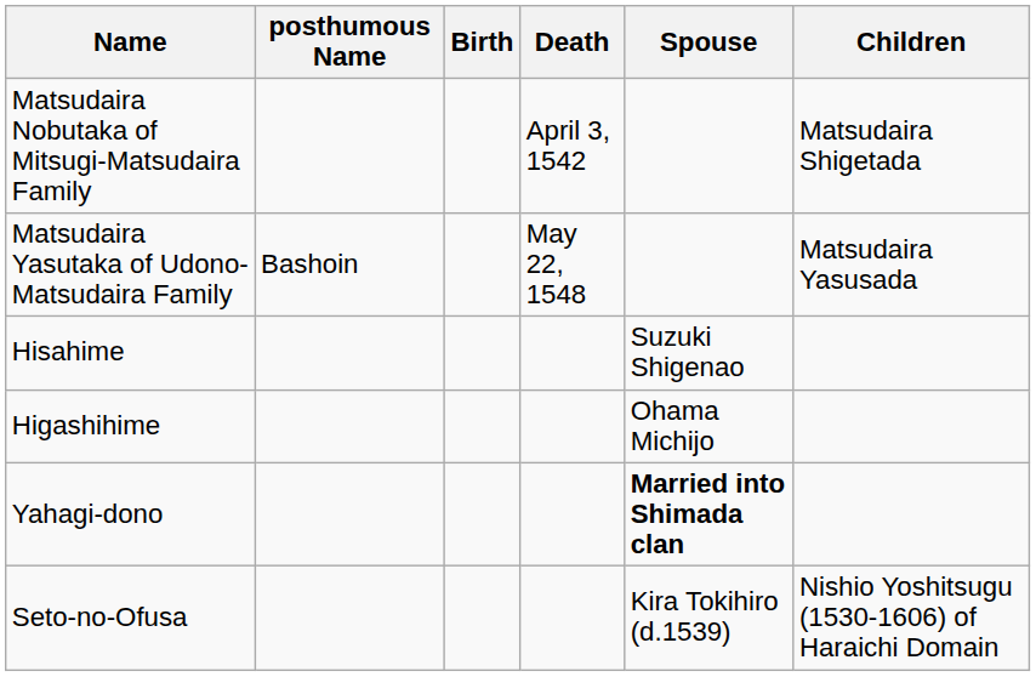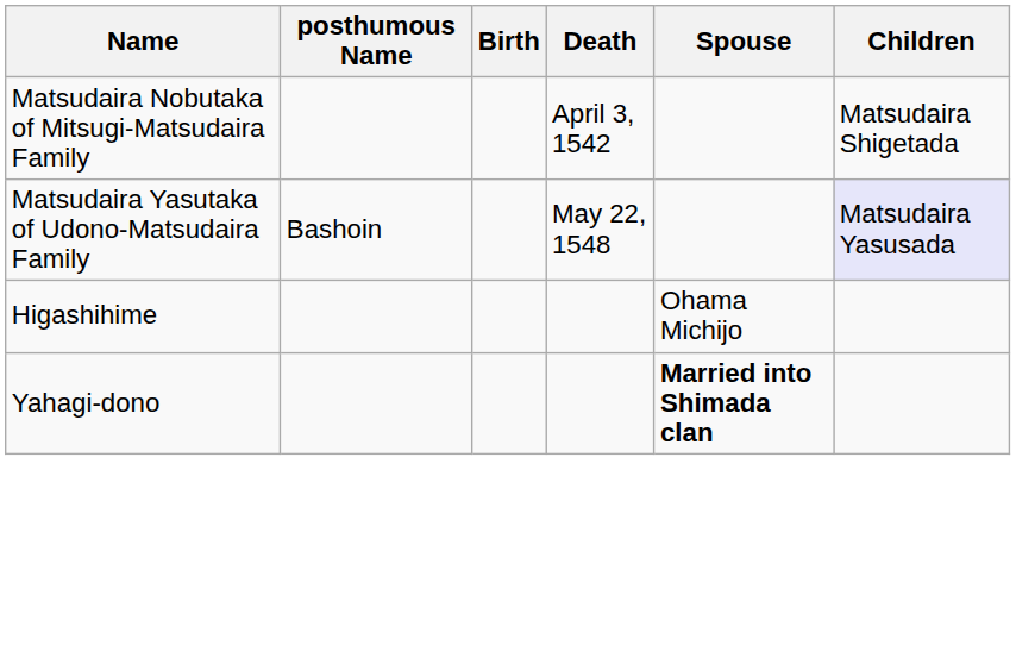Matsudaira Yasutaka of Udono-Matsudaira Family | Children: no background -> lavender background
- row: Hisahime | Suzuki Shigenao
- row: Seto-no-Ofusa | Kira Tokihiro (d.1539) | Nishio Yoshitsugu (1530-1606) of Haraichi Domain
